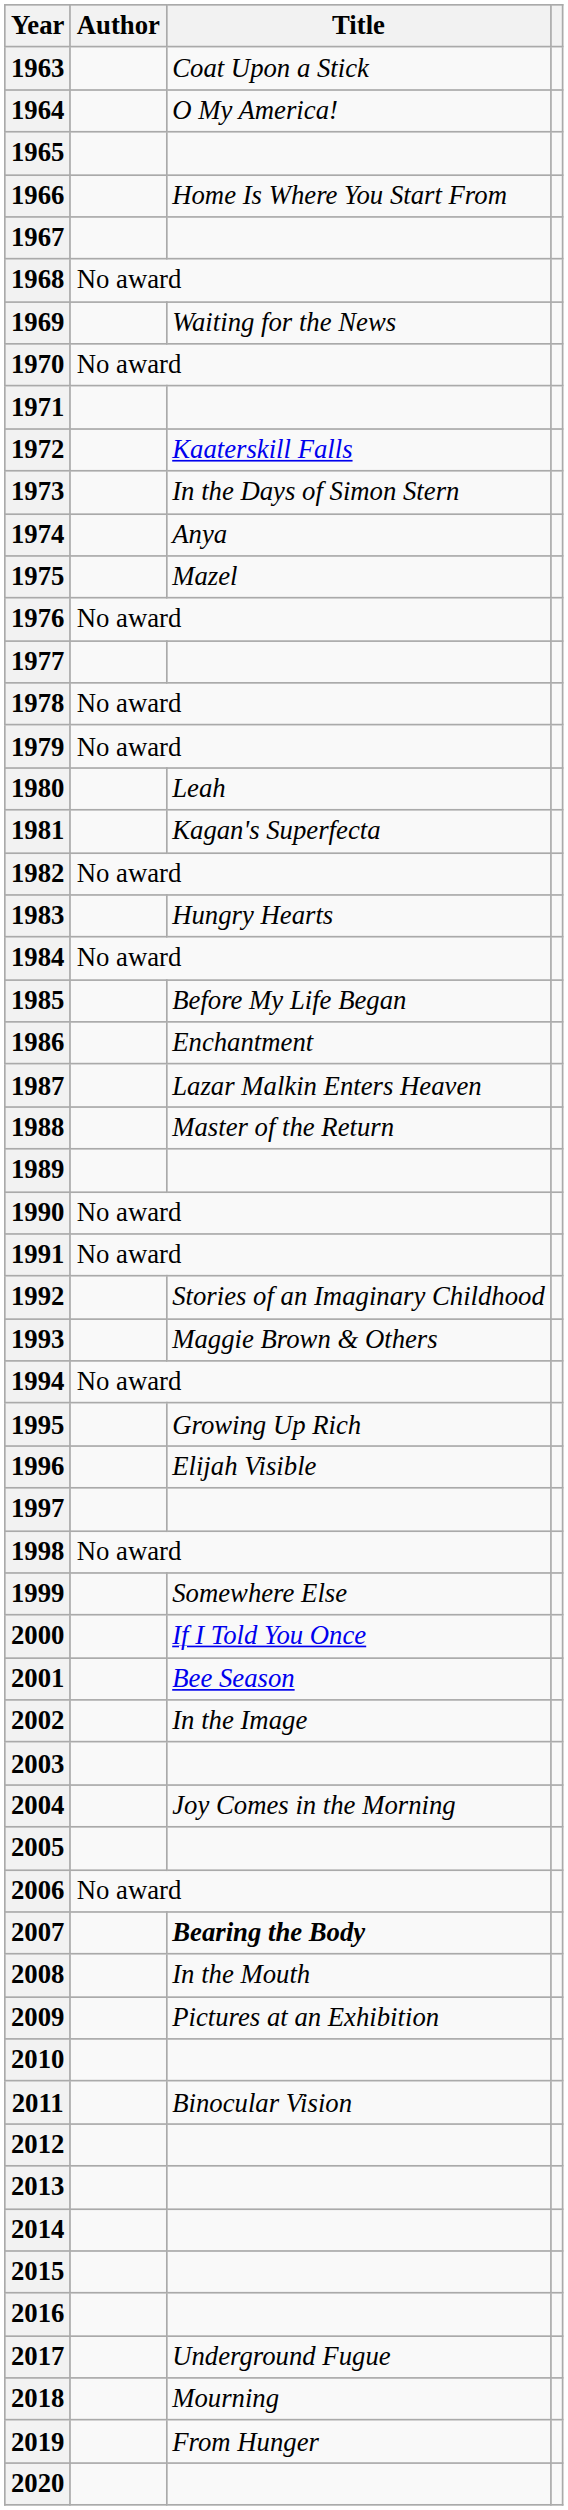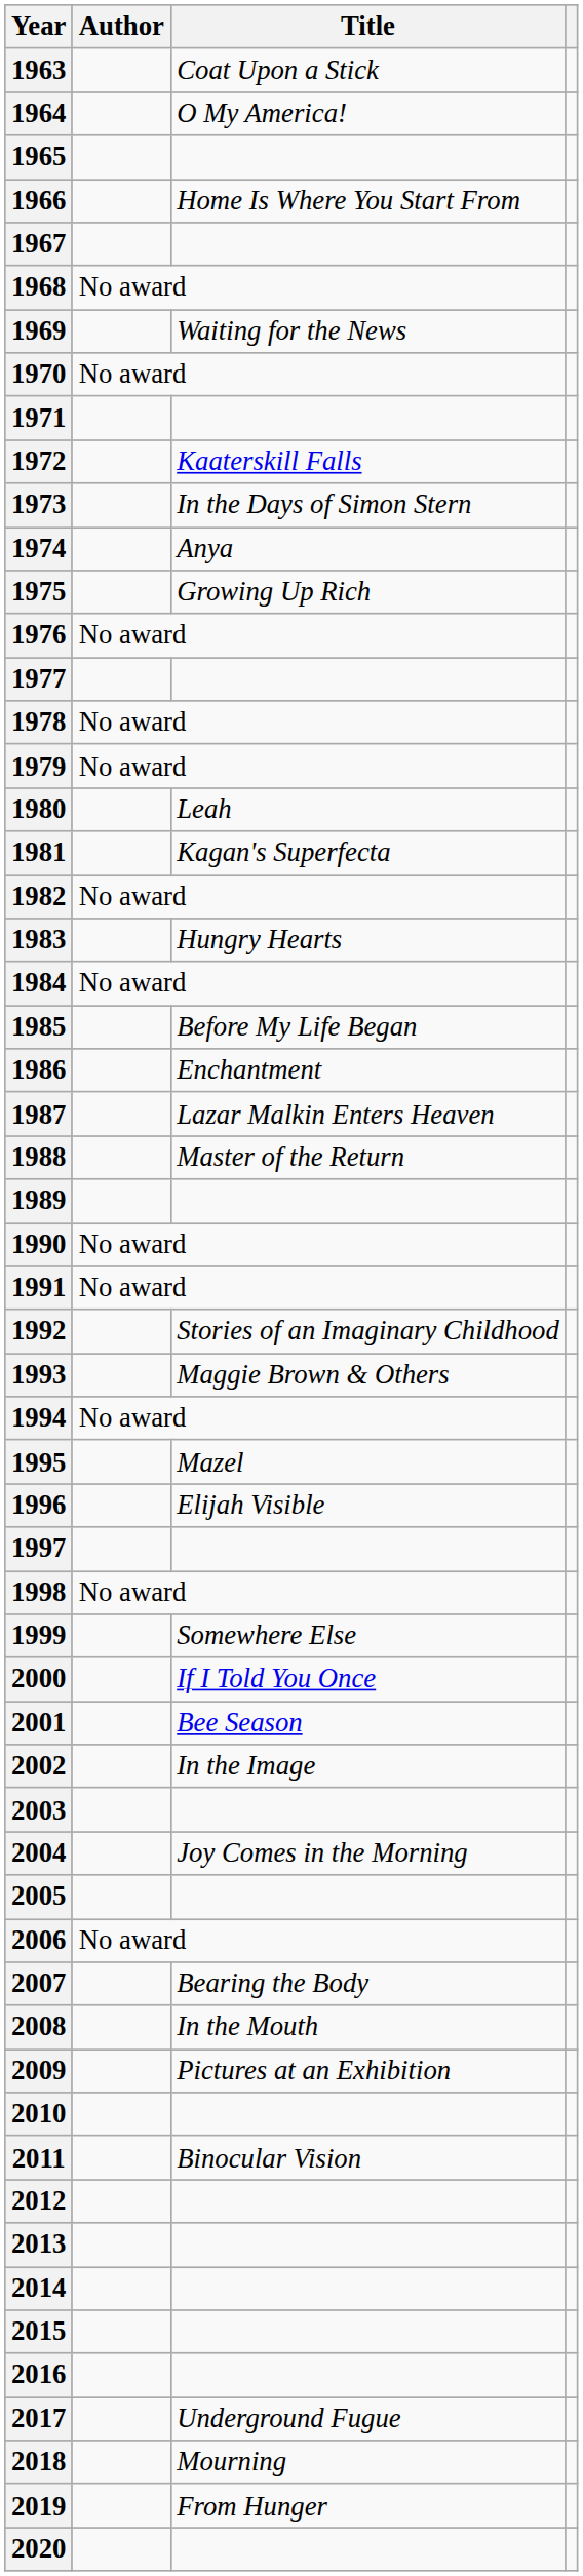1975 | Title: Mazel -> Growing Up Rich
1995 | Title: Growing Up Rich -> Mazel
2007 | Title: bold -> normal
